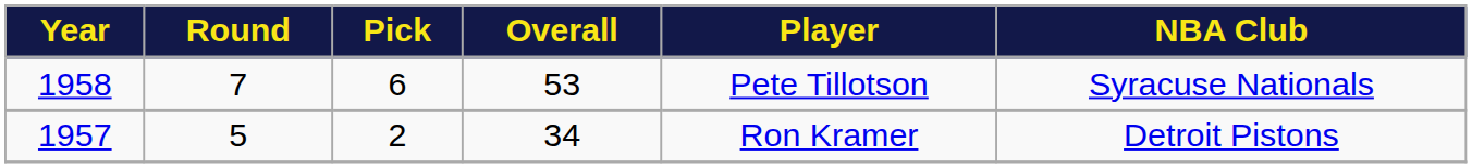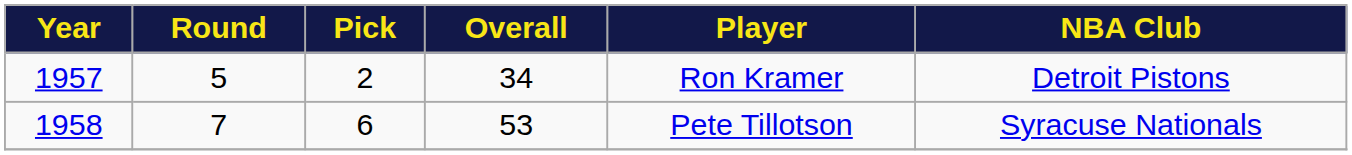rows swapped: 1957 <-> 1958
